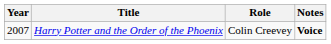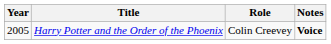Harry Potter and the Order of the Phoenix | Year: 2007 -> 2005
